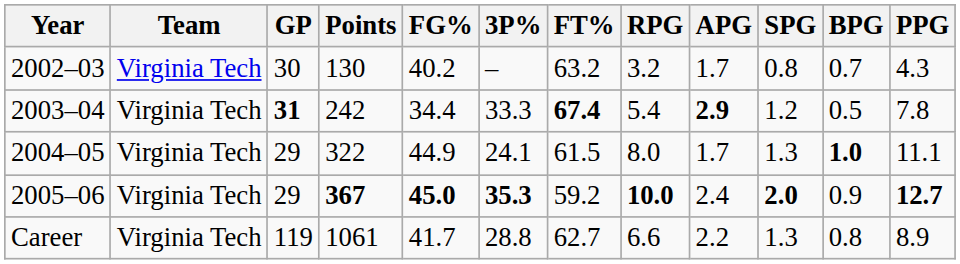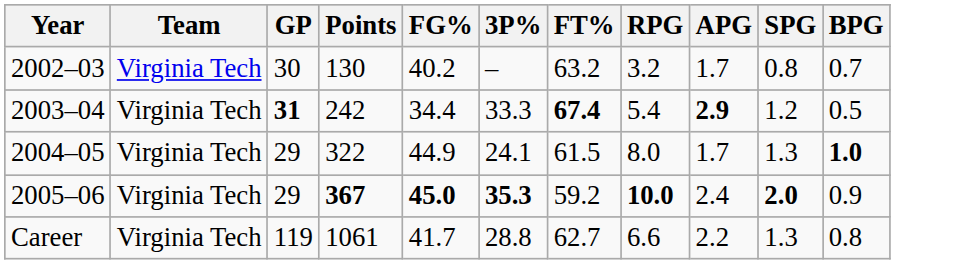- column: PPG | 4.3 | 7.8 | 11.1 | 12.7 | 8.9
